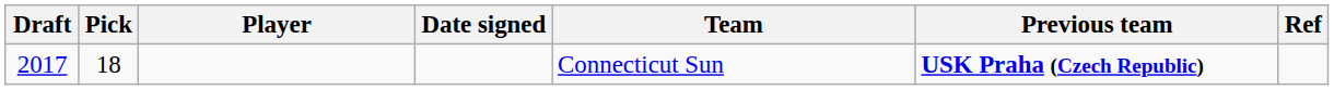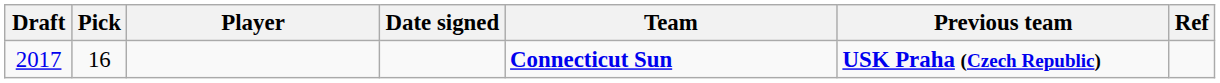2017 | Pick: 18 -> 16
2017 | Team: normal -> bold
